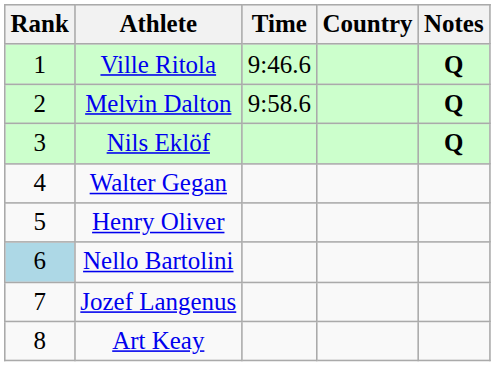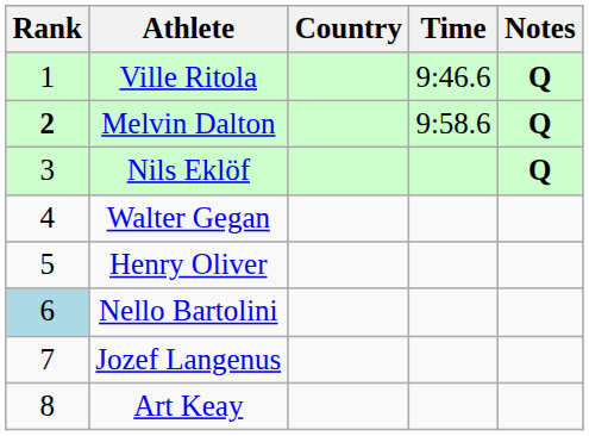columns swapped: Country <-> Time
Melvin Dalton | Rank: normal -> bold
